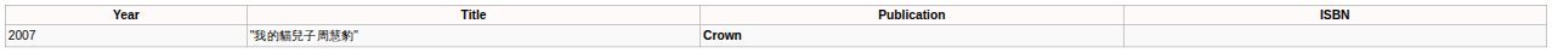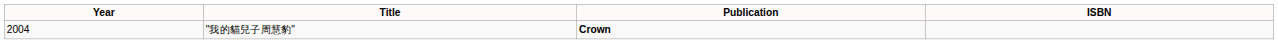"我的貓兒子周慧豹" | Year: 2007 -> 2004
